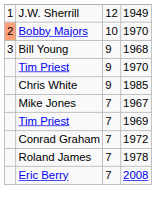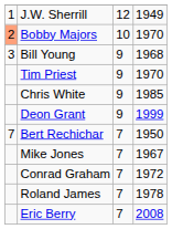+ row: Deon Grant | 9 | 1999
+ row: 7 | Bert Rechichar | 7 | 1950
- row: Tim Priest | 7 | 1969
